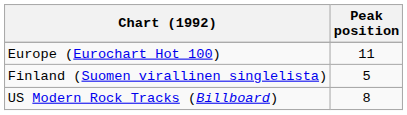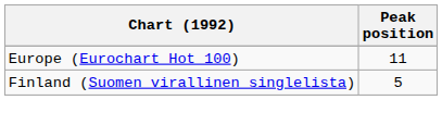- row: US Modern Rock Tracks (Billboard) | 8
